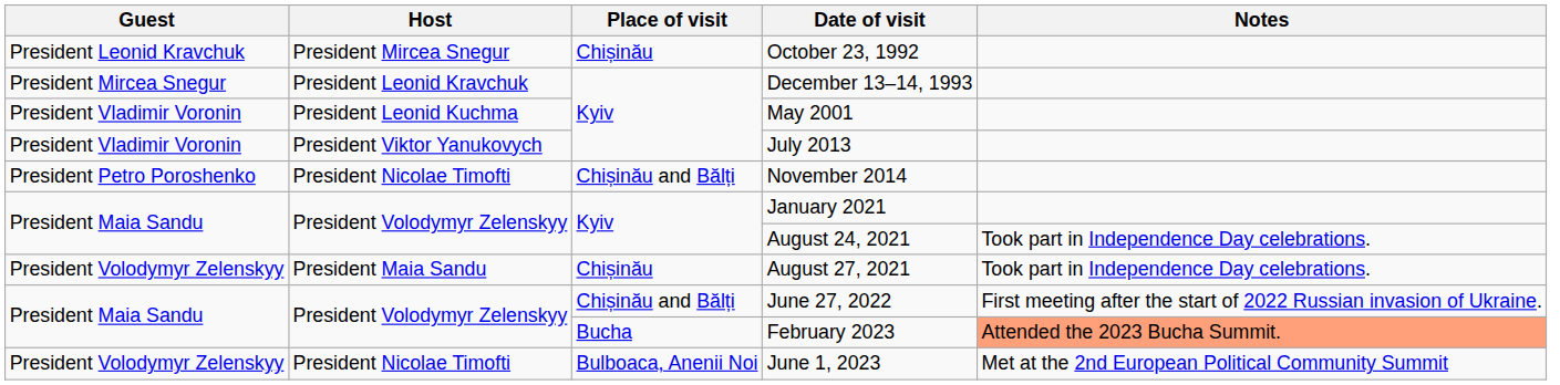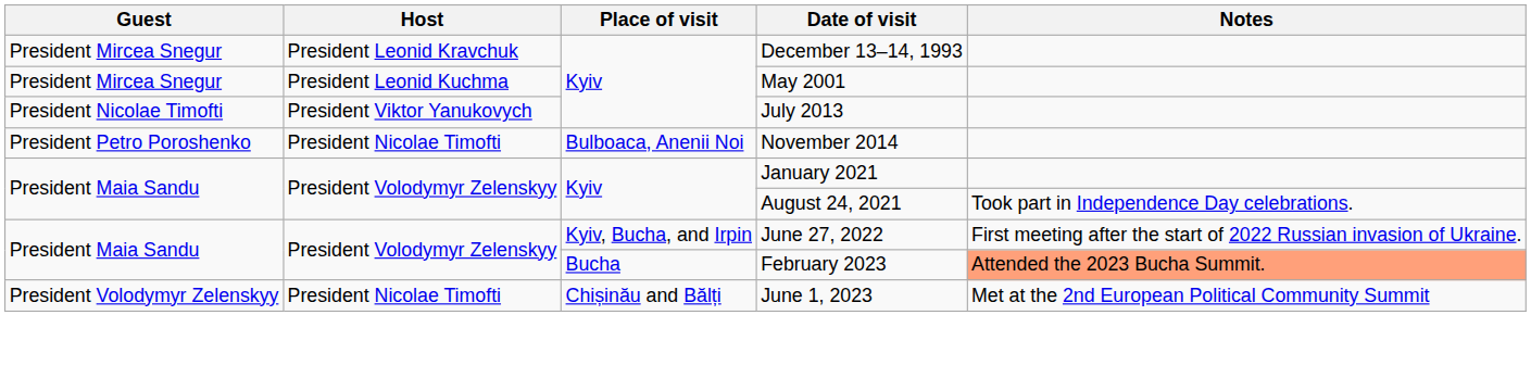- row: President Leonid Kravchuk | President Mircea Snegur | Chișinău | October 23, 1992
May 2001 | Guest: President Vladimir Voronin -> President Mircea Snegur
July 2013 | Guest: President Vladimir Voronin -> President Nicolae Timofti
November 2014 | Place of visit: Chișinău and Bălți -> Bulboaca, Anenii Noi
- row: President Volodymyr Zelenskyy | President Maia Sandu | Chișinău | August 27, 2021 | Took part in Independence Day celebrations.
June 27, 2022 | Place of visit: Chișinău and Bălți -> Kyiv, Bucha, and Irpin
June 1, 2023 | Place of visit: Bulboaca, Anenii Noi -> Chișinău and Bălți
